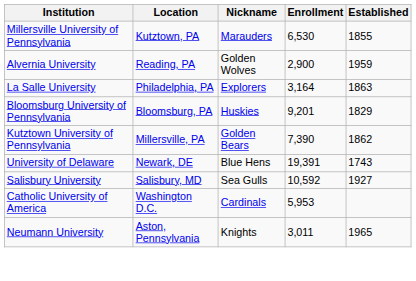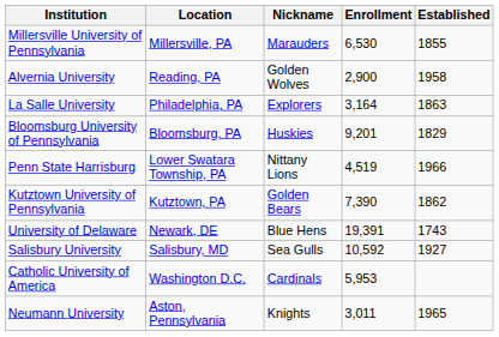Millersville University of Pennsylvania | Location: Kutztown, PA -> Millersville, PA
Alvernia University | Established: 1959 -> 1958
+ row: Penn State Harrisburg | Lower Swatara Township, PA | Nittany Lions | 4,519 | 1966
Kutztown University of Pennsylvania | Location: Millersville, PA -> Kutztown, PA
